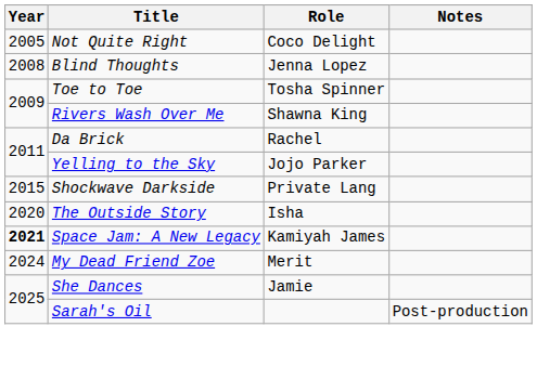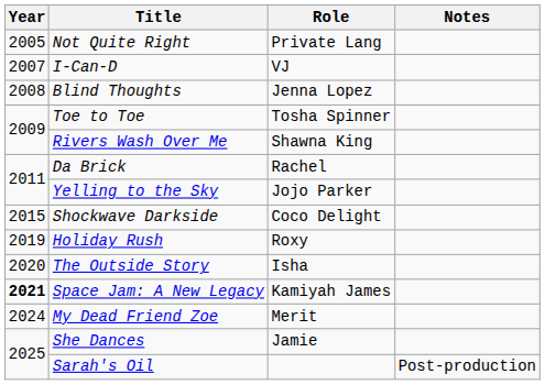Not Quite Right | Role: Coco Delight -> Private Lang
+ row: 2007 | I-Can-D | VJ
Shockwave Darkside | Role: Private Lang -> Coco Delight
+ row: 2019 | Holiday Rush | Roxy
